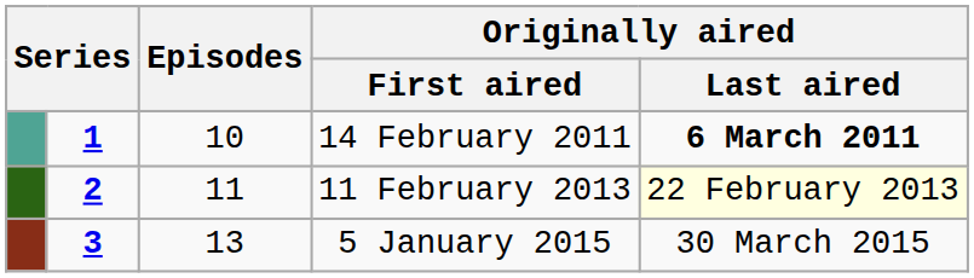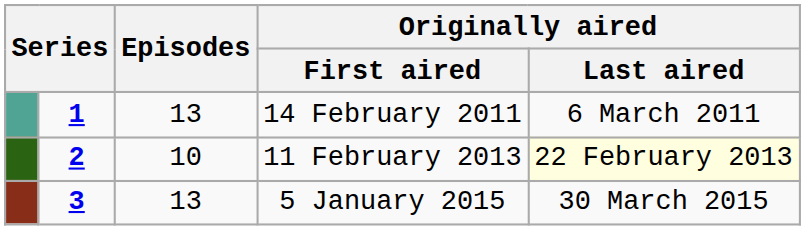14 February 2011 | Episodes: 10 -> 13
14 February 2011 | Originally aired / Last aired: bold -> normal
11 February 2013 | Episodes: 11 -> 10
